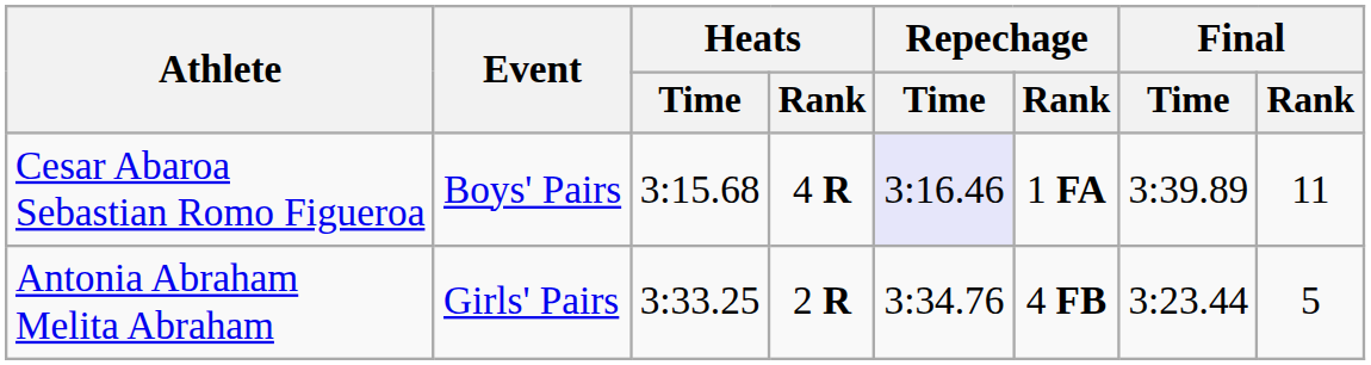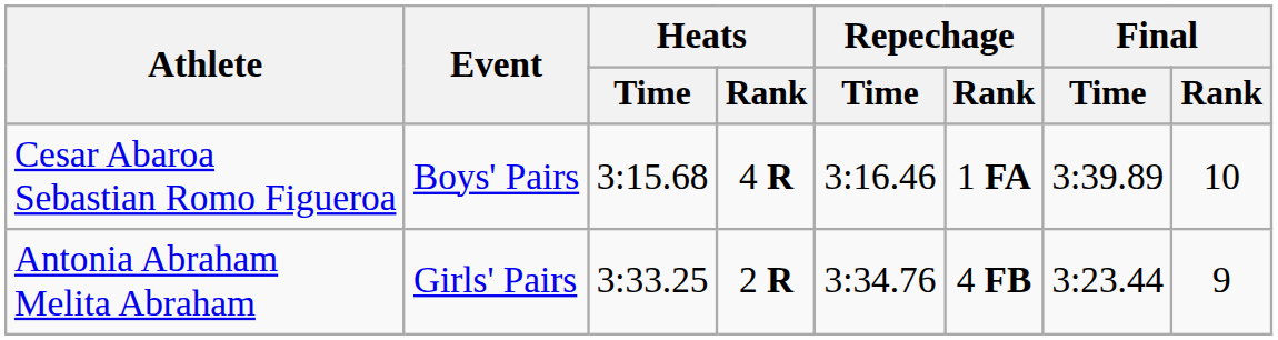Cesar Abaroa Sebastian Romo Figueroa | Repechage / Time: lavender background -> no background
Cesar Abaroa Sebastian Romo Figueroa | Final / Rank: 11 -> 10
Antonia Abraham Melita Abraham | Final / Rank: 5 -> 9
